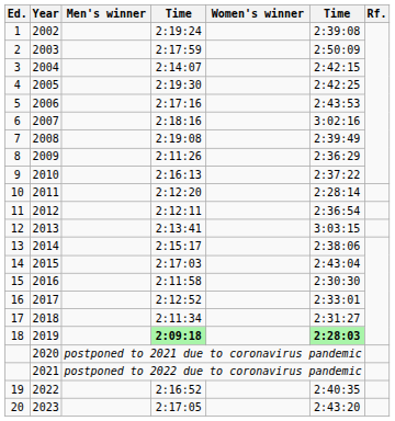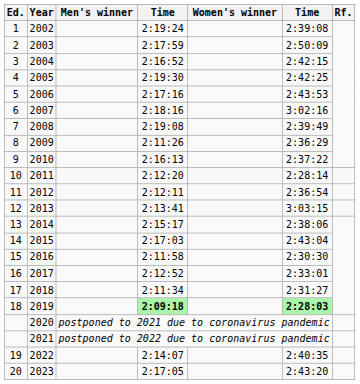2004 | column 4: 2:14:07 -> 2:16:52
2022 | column 4: 2:16:52 -> 2:14:07
